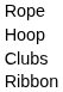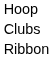- row: Rope
